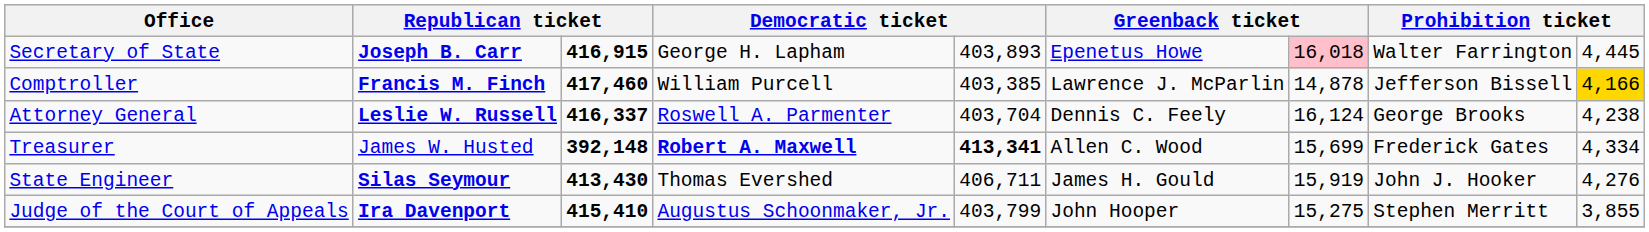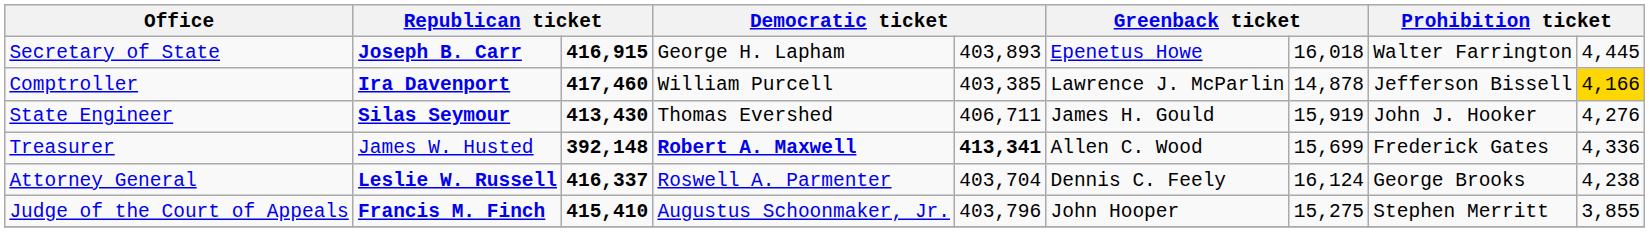Secretary of State | column 7: pink background -> no background
Comptroller | column 2: Francis M. Finch -> Ira Davenport
rows swapped: Attorney General <-> State Engineer
Treasurer | column 9: 4,334 -> 4,336
Judge of the Court of Appeals | column 2: Ira Davenport -> Francis M. Finch
Judge of the Court of Appeals | column 5: 403,799 -> 403,796
